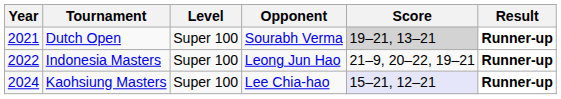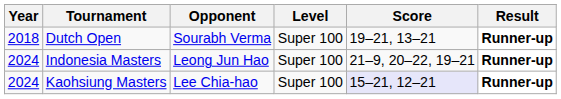columns swapped: Level <-> Opponent
Dutch Open | Year: 2021 -> 2018
Dutch Open | Score: lightgrey background -> no background
Indonesia Masters | Year: 2022 -> 2024
